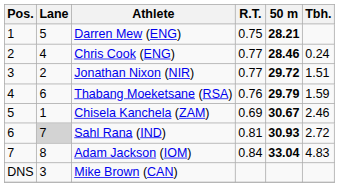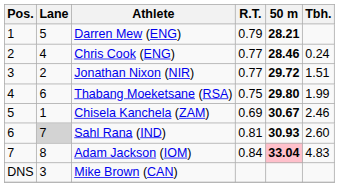Darren Mew (ENG) | R.T.: 0.75 -> 0.79
Thabang Moeketsane (RSA) | R.T.: 0.76 -> 0.75
Thabang Moeketsane (RSA) | 50 m: 29.79 -> 29.80
Thabang Moeketsane (RSA) | Tbh.: 1.59 -> 1.99
Sahl Rana (IND) | Tbh.: 2.72 -> 2.60
Adam Jackson (IOM) | 50 m: no background -> pink background
